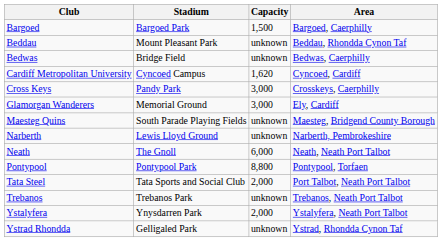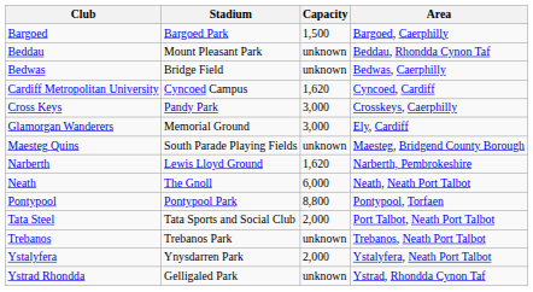Narberth | Capacity: unknown -> 1,620
